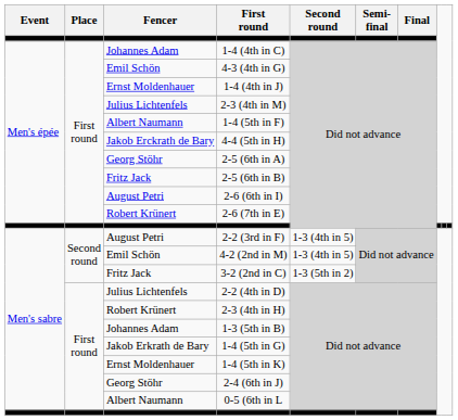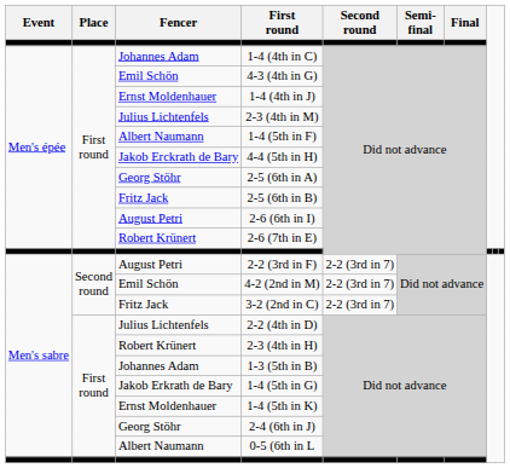2-2 (3rd in F) | Second round: 1-3 (4th in 5) -> 2-2 (3rd in 7)
4-2 (2nd in M) | Second round: 1-3 (4th in 5) -> 2-2 (3rd in 7)
3-2 (2nd in C) | Second round: 1-3 (5th in 2) -> 2-2 (3rd in 7)
